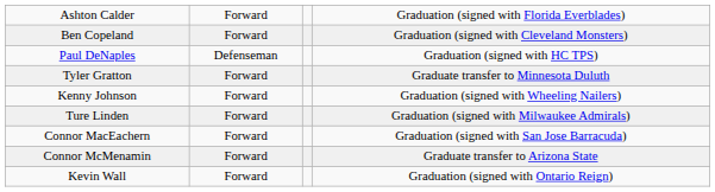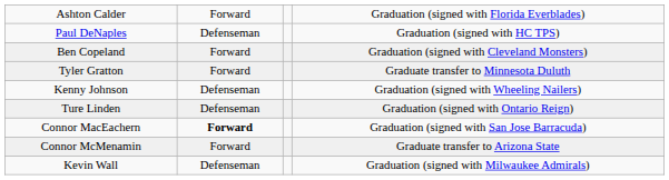rows swapped: Ben Copeland <-> Paul DeNaples
Kenny Johnson | column 2: Forward -> Defenseman
Ture Linden | column 2: Forward -> Defenseman
Ture Linden | column 4: Graduation (signed with Milwaukee Admirals) -> Graduation (signed with Ontario Reign)
Connor MacEachern | column 2: normal -> bold
Kevin Wall | column 2: Forward -> Defenseman
Kevin Wall | column 4: Graduation (signed with Ontario Reign) -> Graduation (signed with Milwaukee Admirals)
